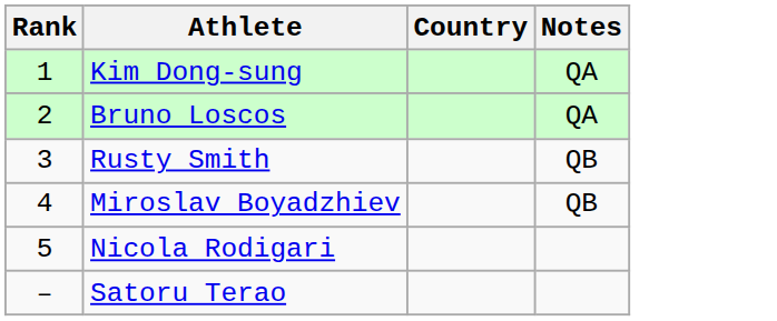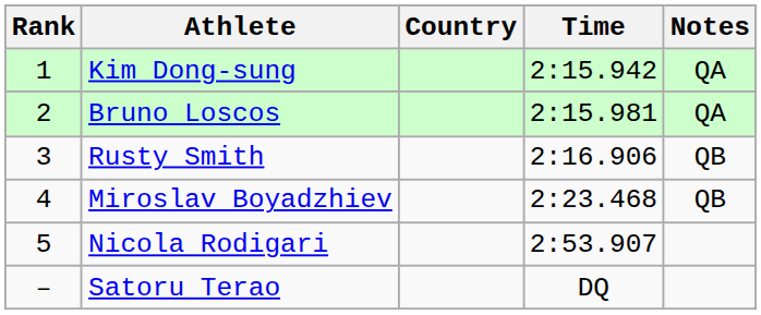+ column: Time | 2:15.942 | 2:15.981 | 2:16.906 | 2:23.468 | 2:53.907 | DQ
